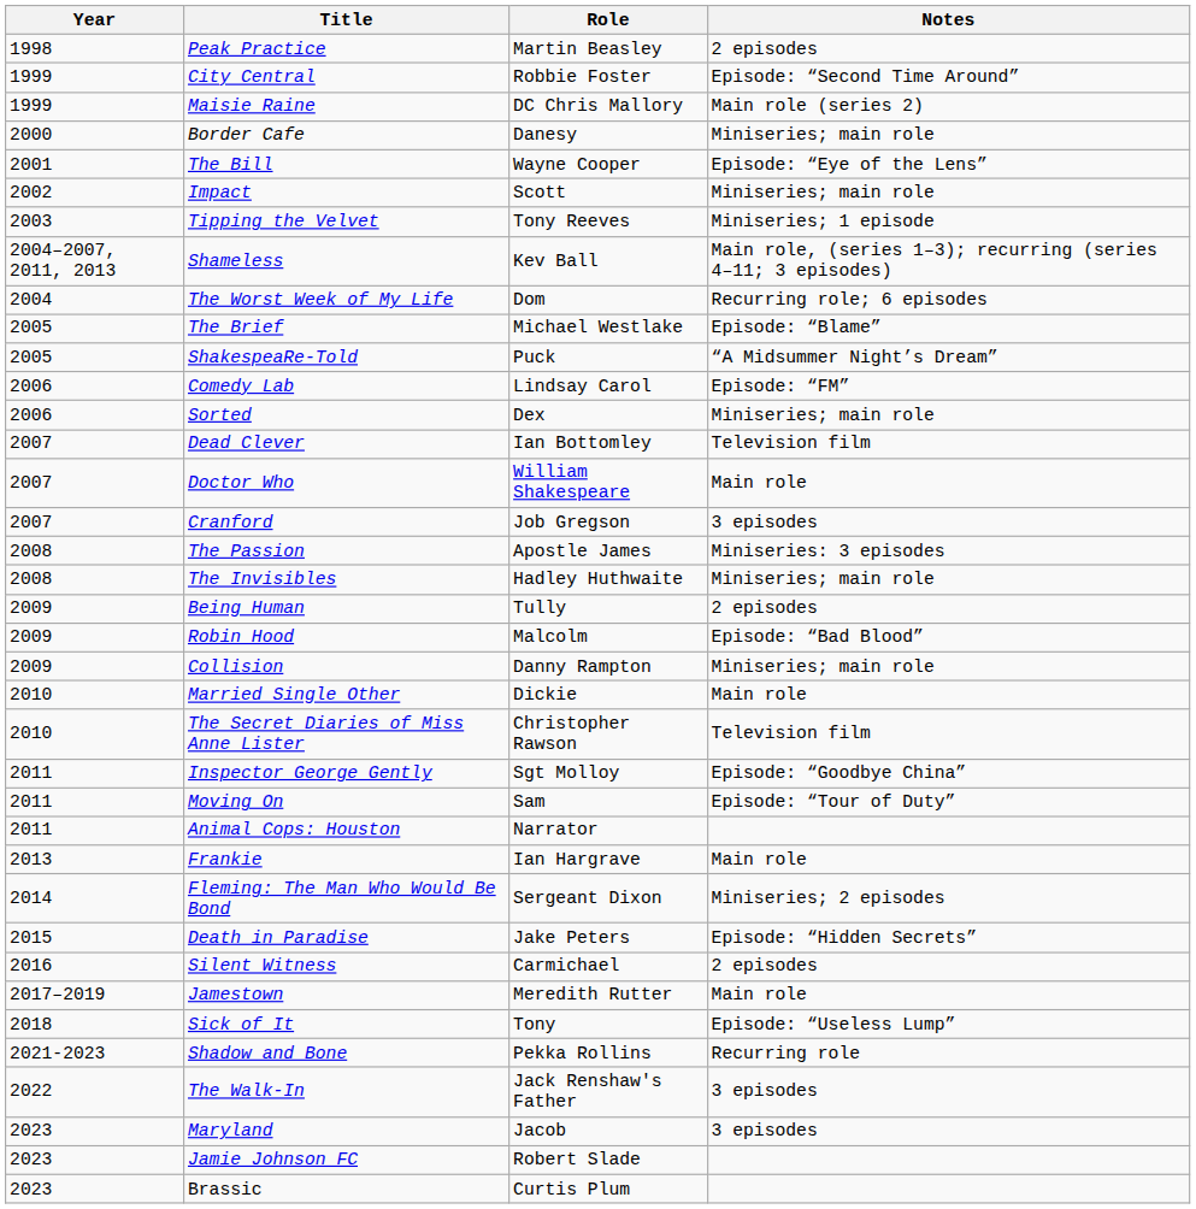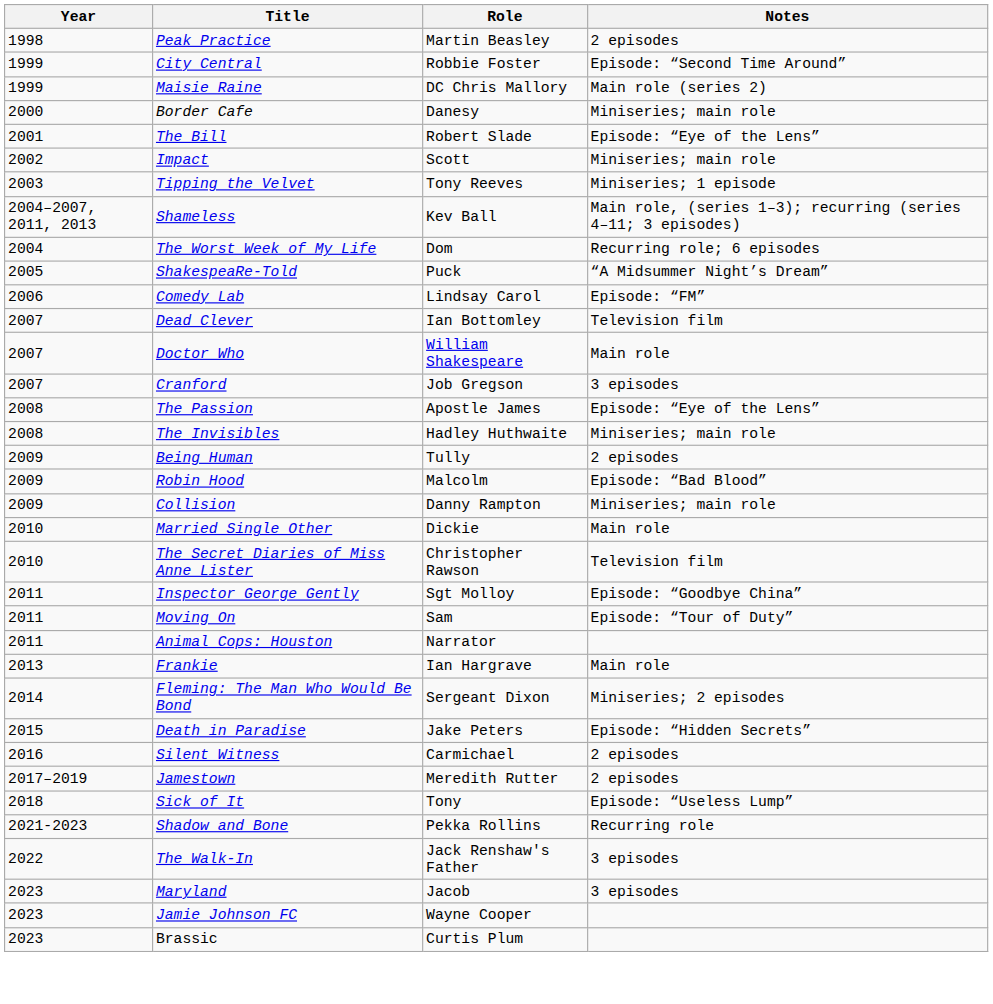The Bill | Role: Wayne Cooper -> Robert Slade
- row: 2005 | The Brief | Michael Westlake | Episode: “Blame”
- row: 2006 | Sorted | Dex | Miniseries; main role
The Passion | Notes: Miniseries: 3 episodes -> Episode: “Eye of the Lens”
Jamestown | Notes: Main role -> 2 episodes
Jamie Johnson FC | Role: Robert Slade -> Wayne Cooper
